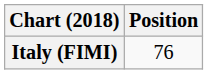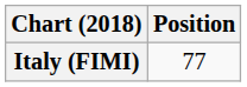Italy (FIMI) | Position: 76 -> 77
